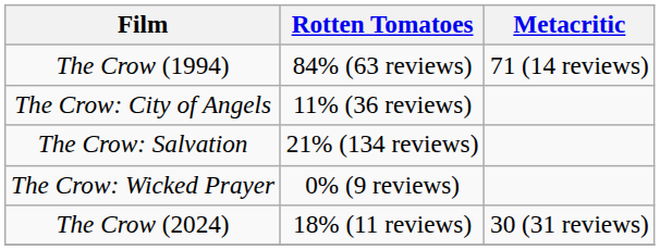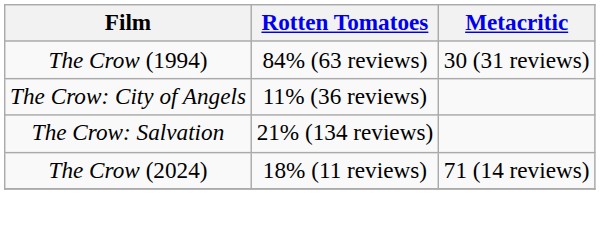The Crow (1994) | Metacritic: 71 (14 reviews) -> 30 (31 reviews)
- row: The Crow: Wicked Prayer | 0% (9 reviews)
The Crow (2024) | Metacritic: 30 (31 reviews) -> 71 (14 reviews)
